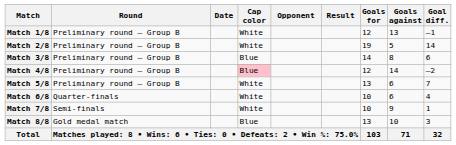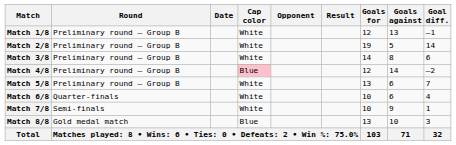Match 3/8 | Cap color: Blue -> White
